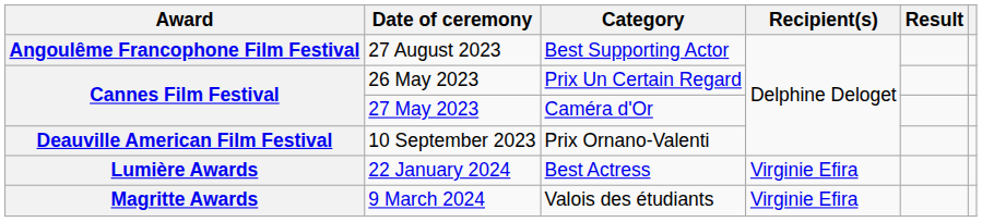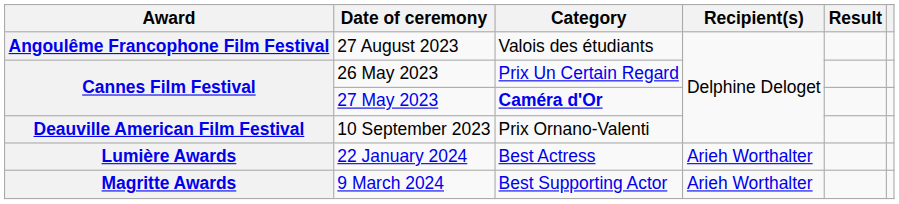27 August 2023 | Category: Best Supporting Actor -> Valois des étudiants
27 May 2023 | Category: normal -> bold
22 January 2024 | Recipient(s): Virginie Efira -> Arieh Worthalter
9 March 2024 | Category: Valois des étudiants -> Best Supporting Actor
9 March 2024 | Recipient(s): Virginie Efira -> Arieh Worthalter
